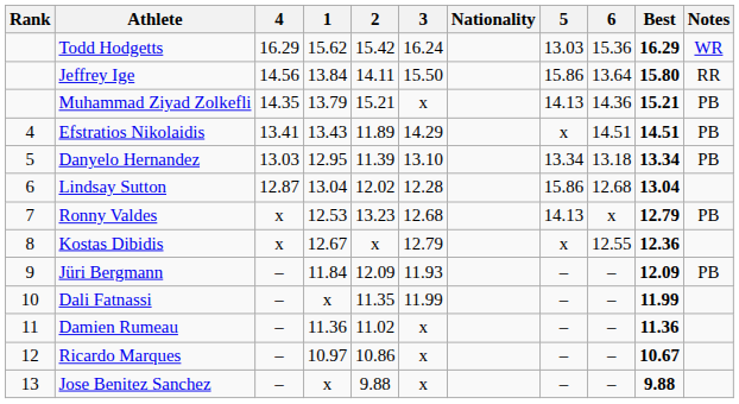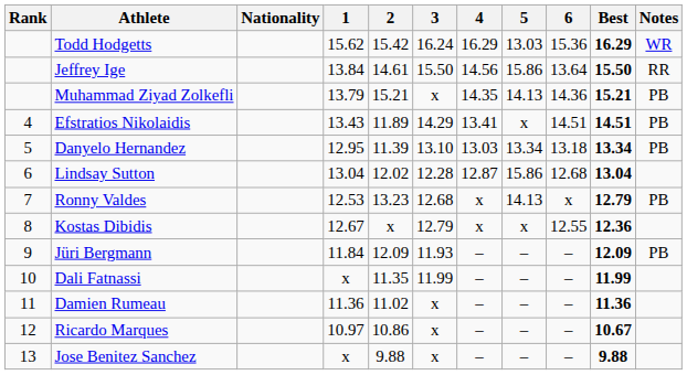columns swapped: Nationality <-> 4
Jeffrey Ige | 2: 14.11 -> 14.61
Jeffrey Ige | Best: 15.80 -> 15.50
